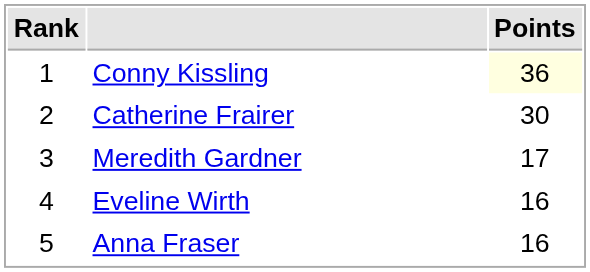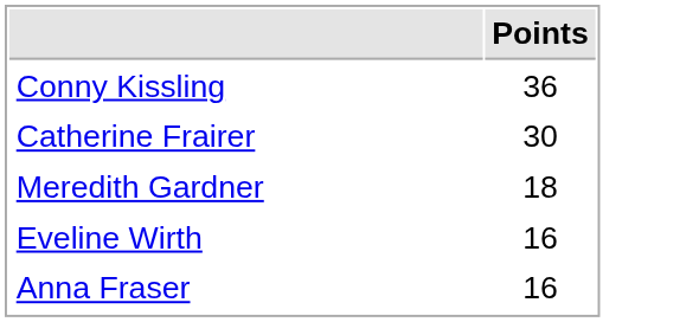- column: Rank | 1 | 2 | 3 | 4 | 5
Conny Kissling | Points: lightyellow background -> no background
Meredith Gardner | Points: 17 -> 18
